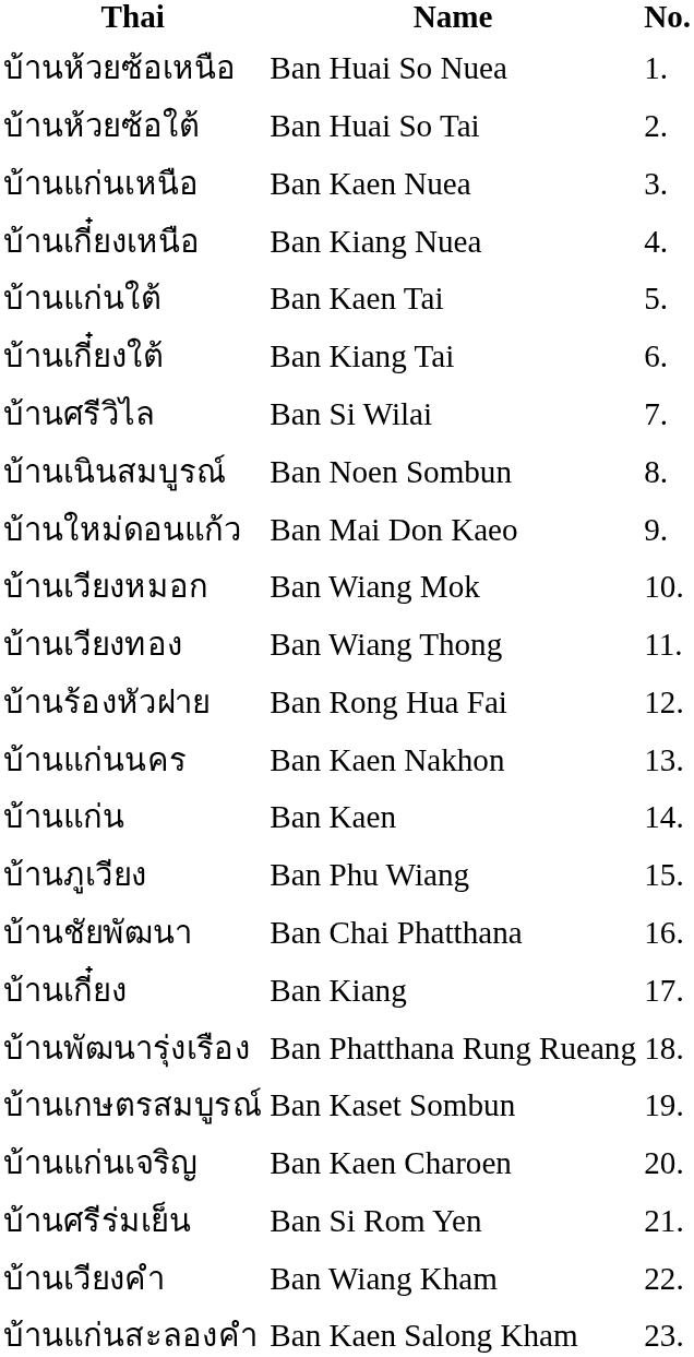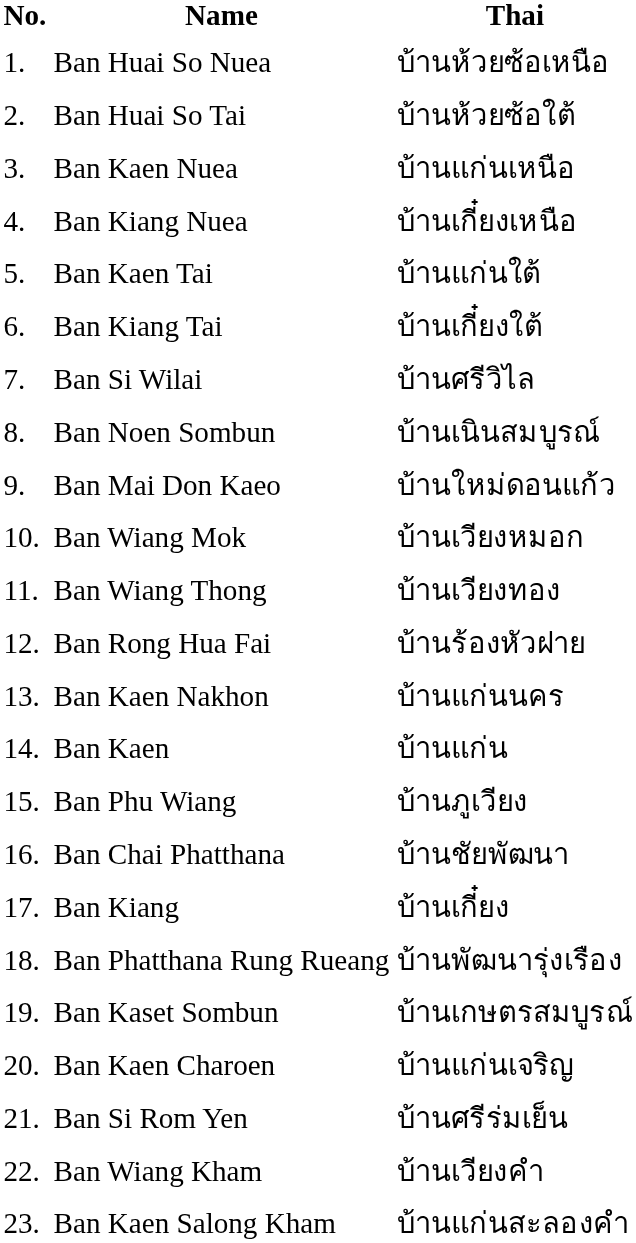columns swapped: No. <-> Thai
